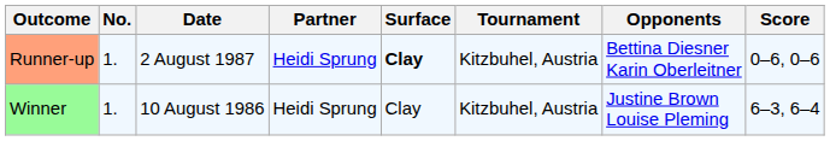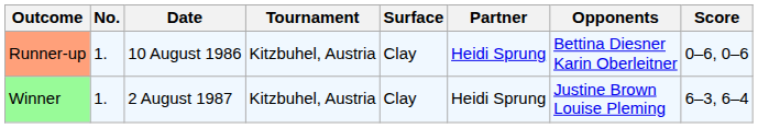columns swapped: Tournament <-> Partner
Runner-up | Date: 2 August 1987 -> 10 August 1986
Runner-up | Surface: bold -> normal
Winner | Date: 10 August 1986 -> 2 August 1987
